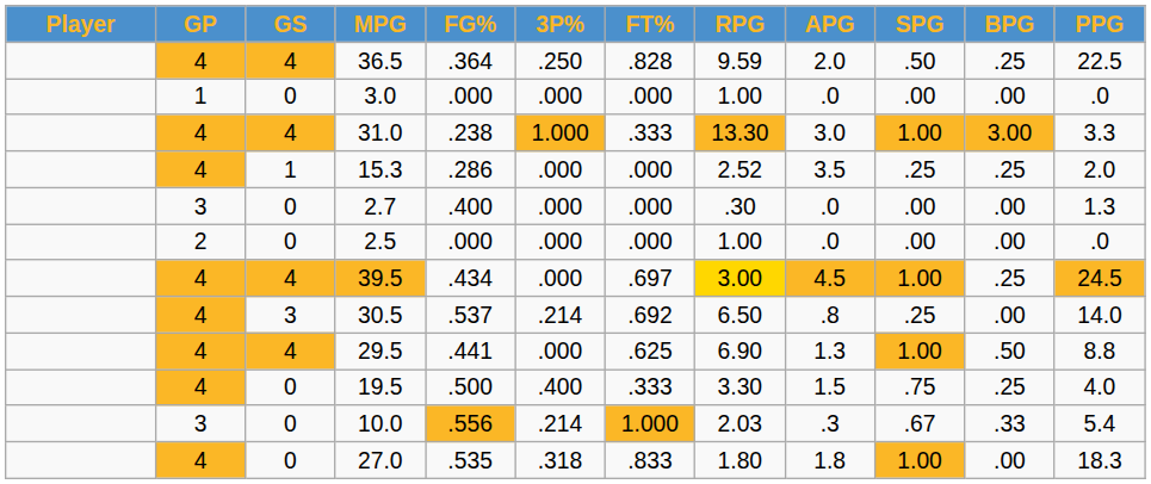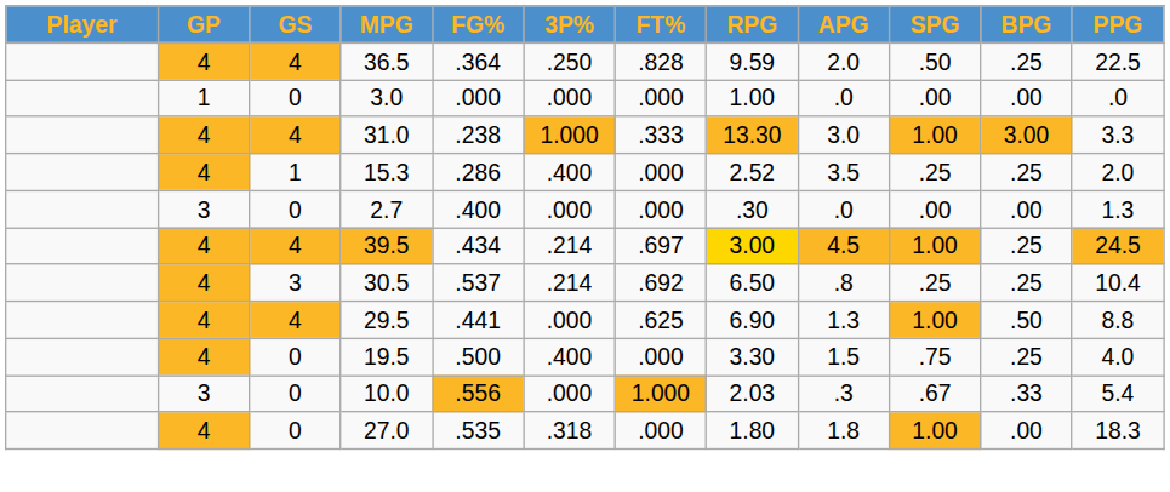15.3 | 3P%: .000 -> .400
- row: 2 | 0 | 2.5 | .000 | .000 | .000 | 1.00 | .0 | .00 | .00 | .0
39.5 | 3P%: .000 -> .214
30.5 | BPG: .00 -> .25
30.5 | PPG: 14.0 -> 10.4
19.5 | FT%: .333 -> .000
10.0 | 3P%: .214 -> .000
27.0 | FT%: .833 -> .000
